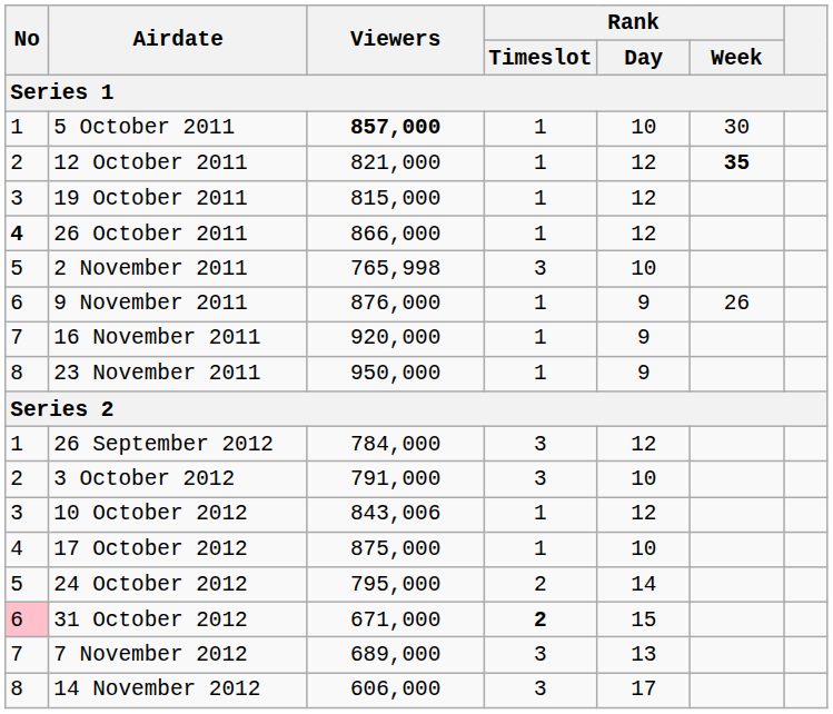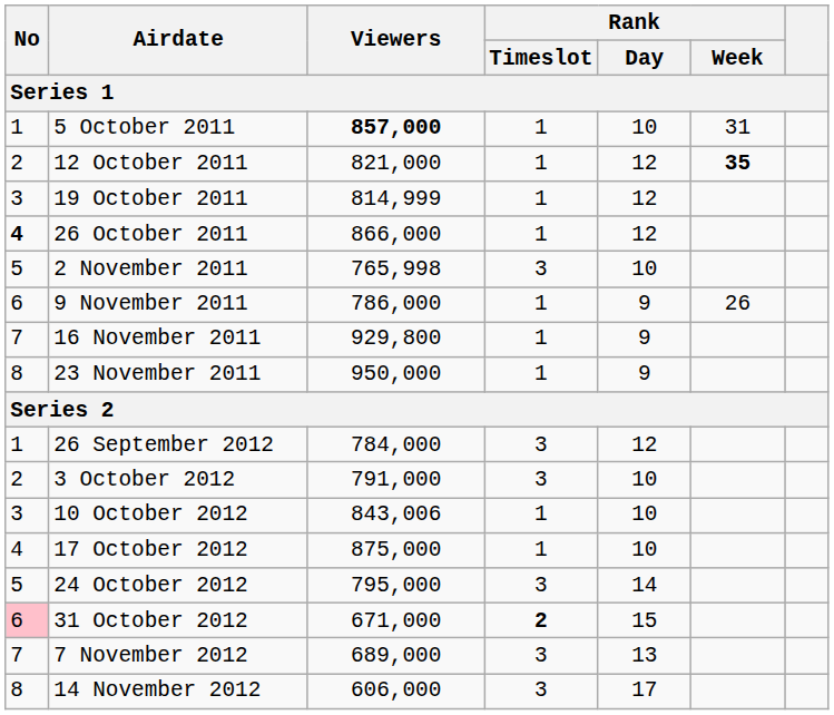5 October 2011 | Rank / Week: 30 -> 31
19 October 2011 | Viewers: 815,000 -> 814,999
9 November 2011 | Viewers: 876,000 -> 786,000
16 November 2011 | Viewers: 920,000 -> 929,800
10 October 2012 | Rank / Day: 12 -> 10
24 October 2012 | Rank / Timeslot: 2 -> 3
